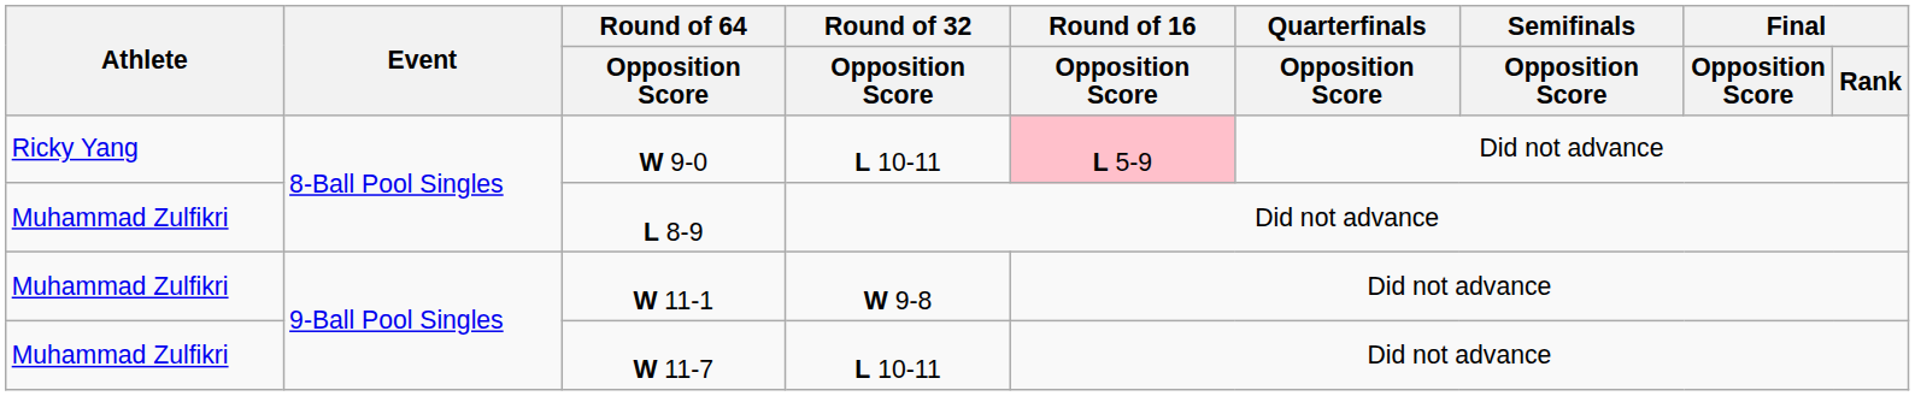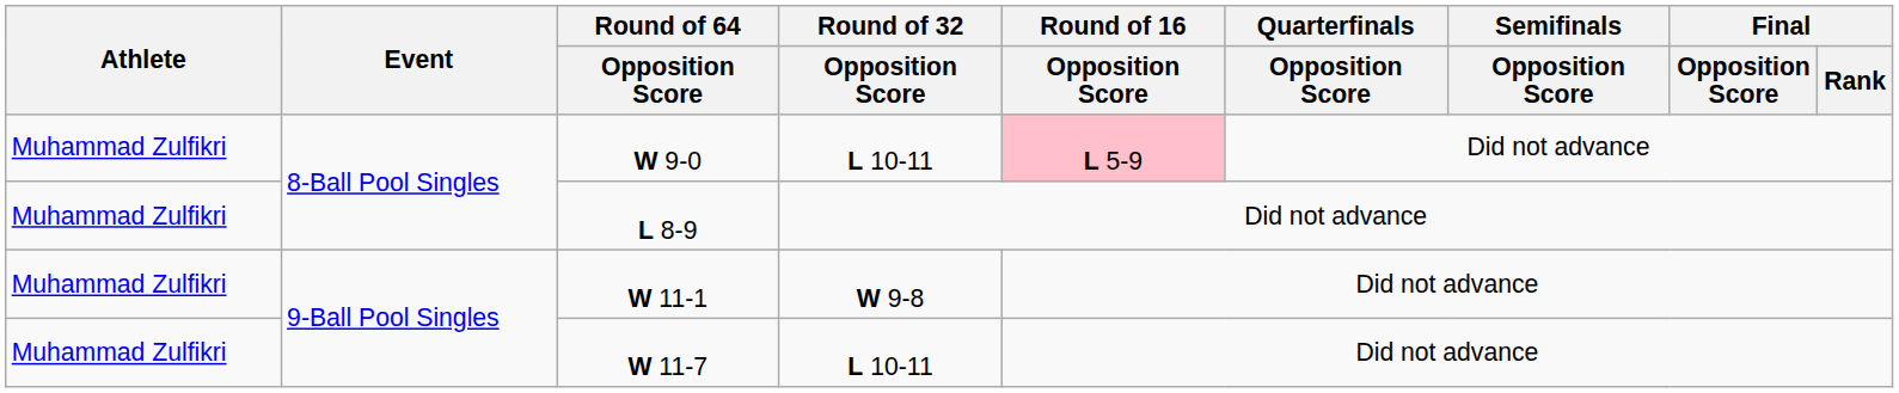W 9-0 | Athlete: Ricky Yang -> Muhammad Zulfikri
